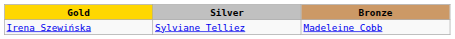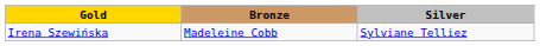columns swapped: Silver <-> Bronze
